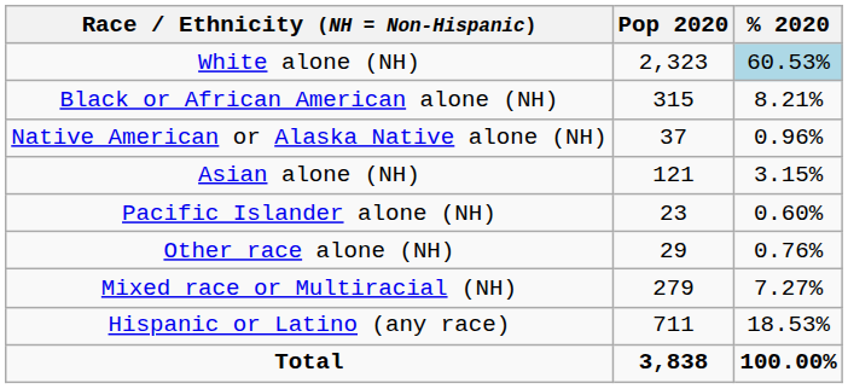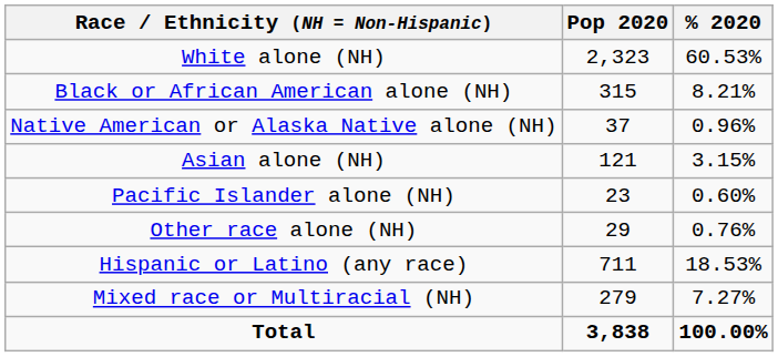White alone (NH) | % 2020: lightblue background -> no background
rows swapped: Mixed race or Multiracial (NH) <-> Hispanic or Latino (any race)
